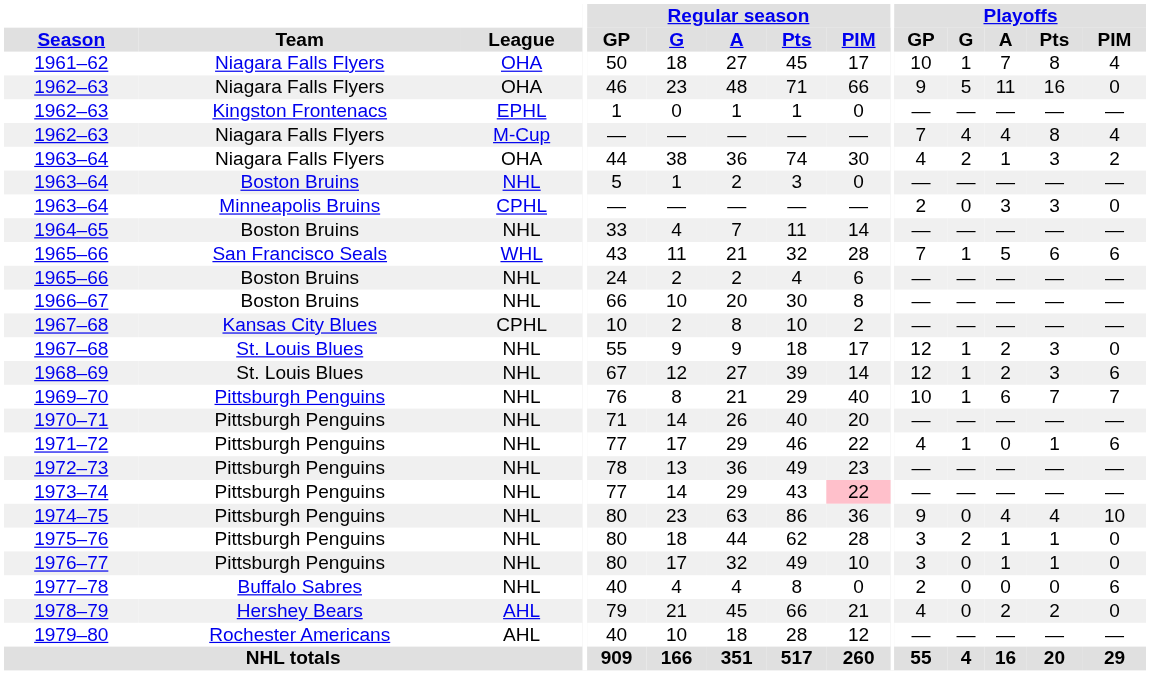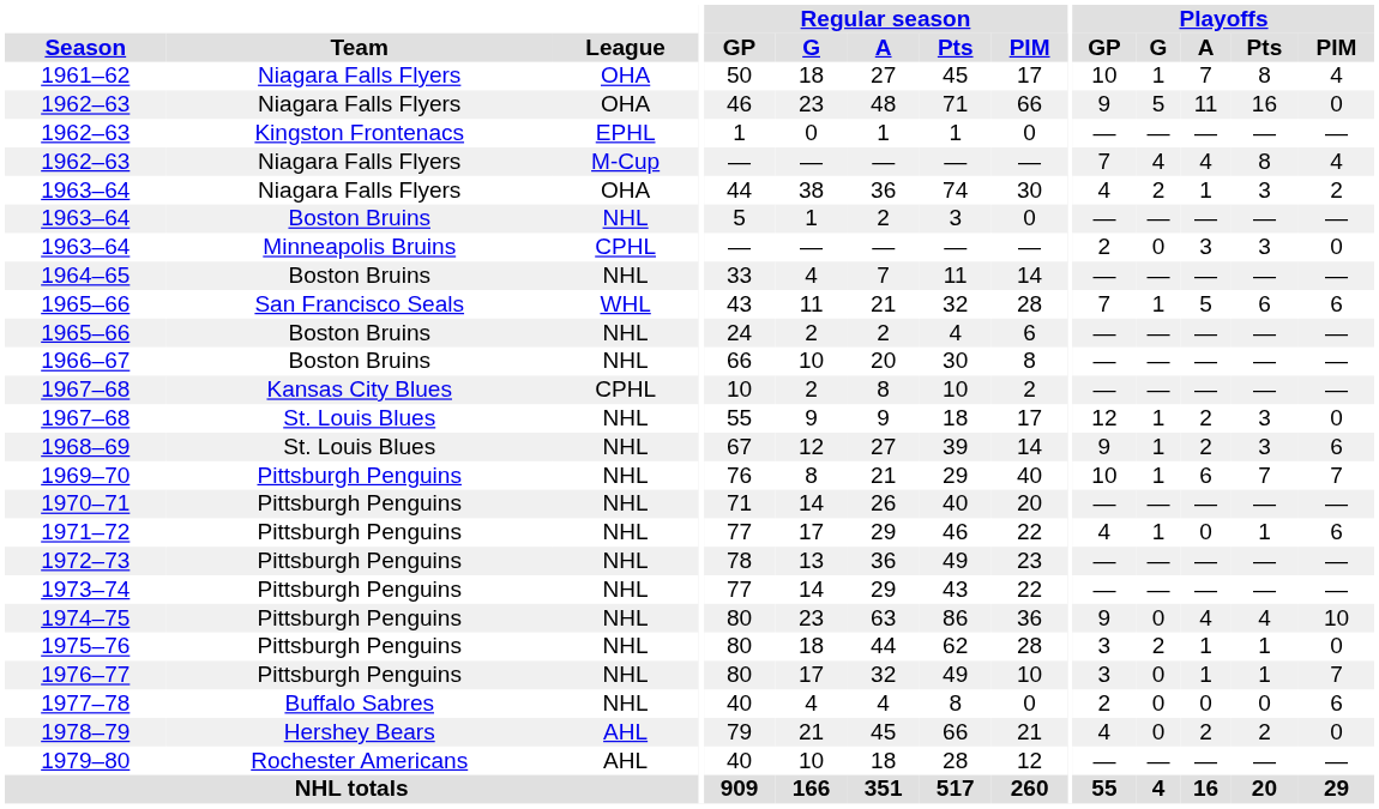1968–69 | Playoffs / GP: 12 -> 9
1973–74 | Regular season / PIM: pink background -> no background
1976–77 | Playoffs / PIM: 0 -> 7
